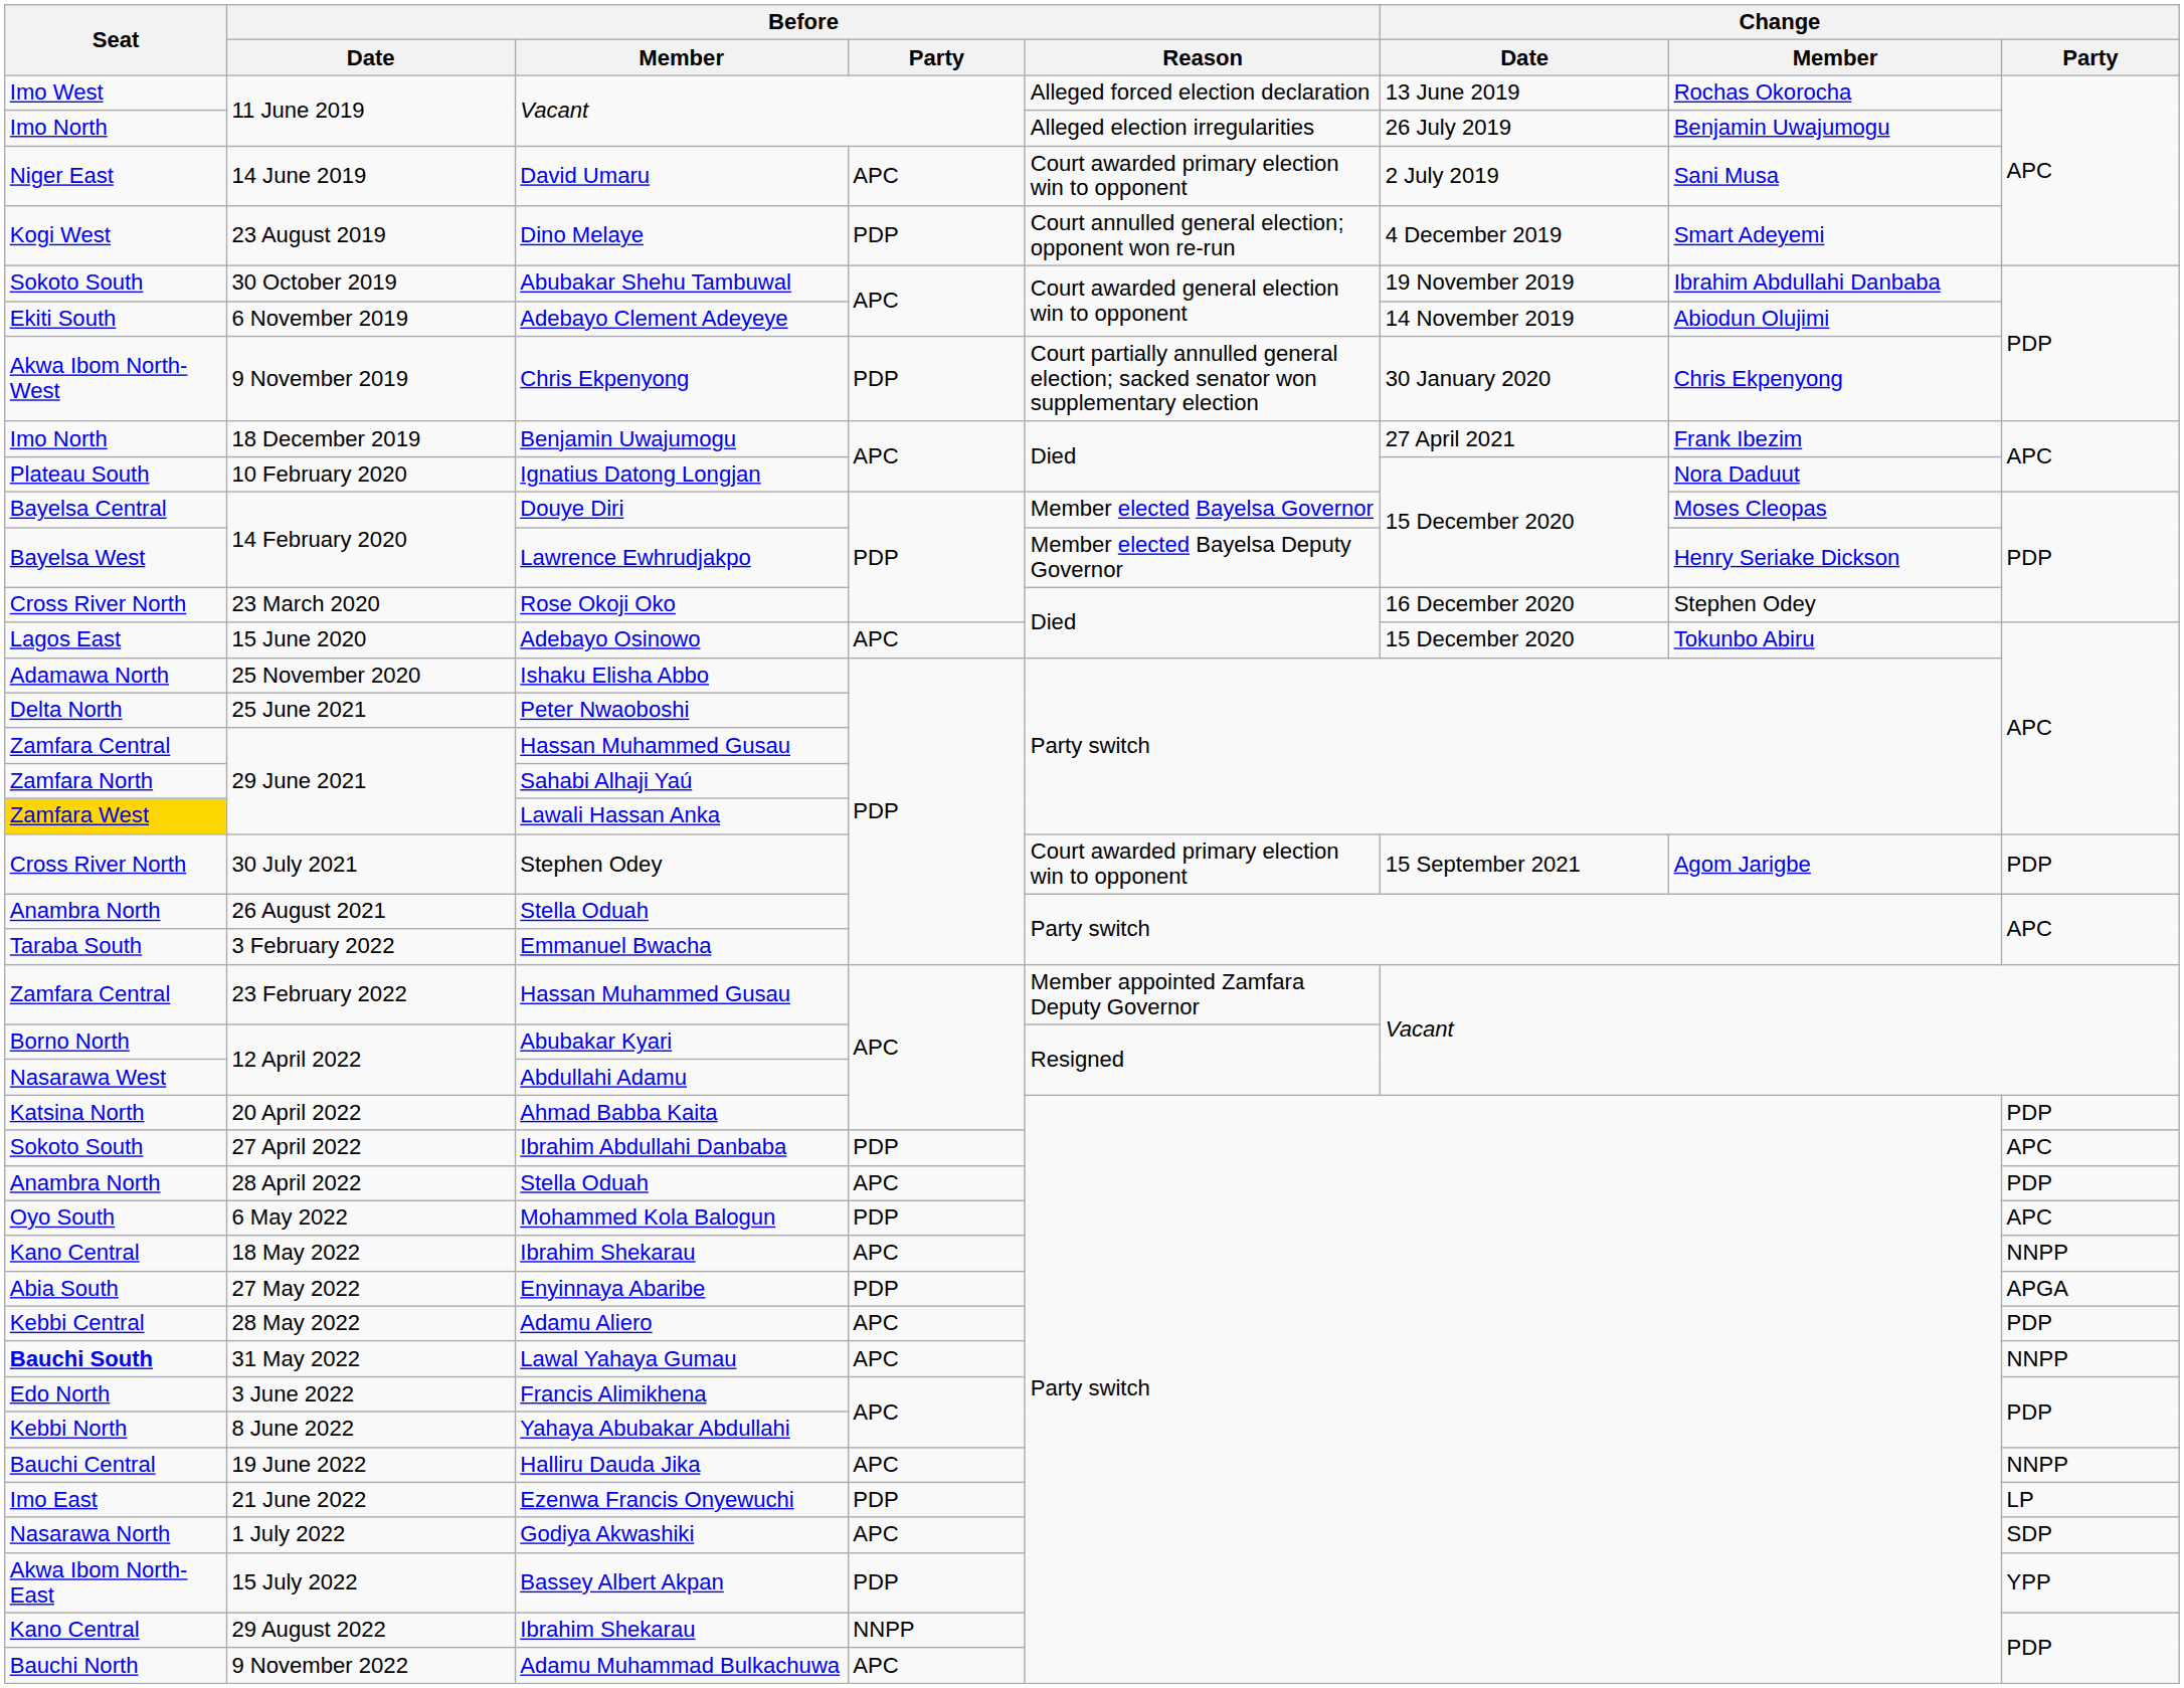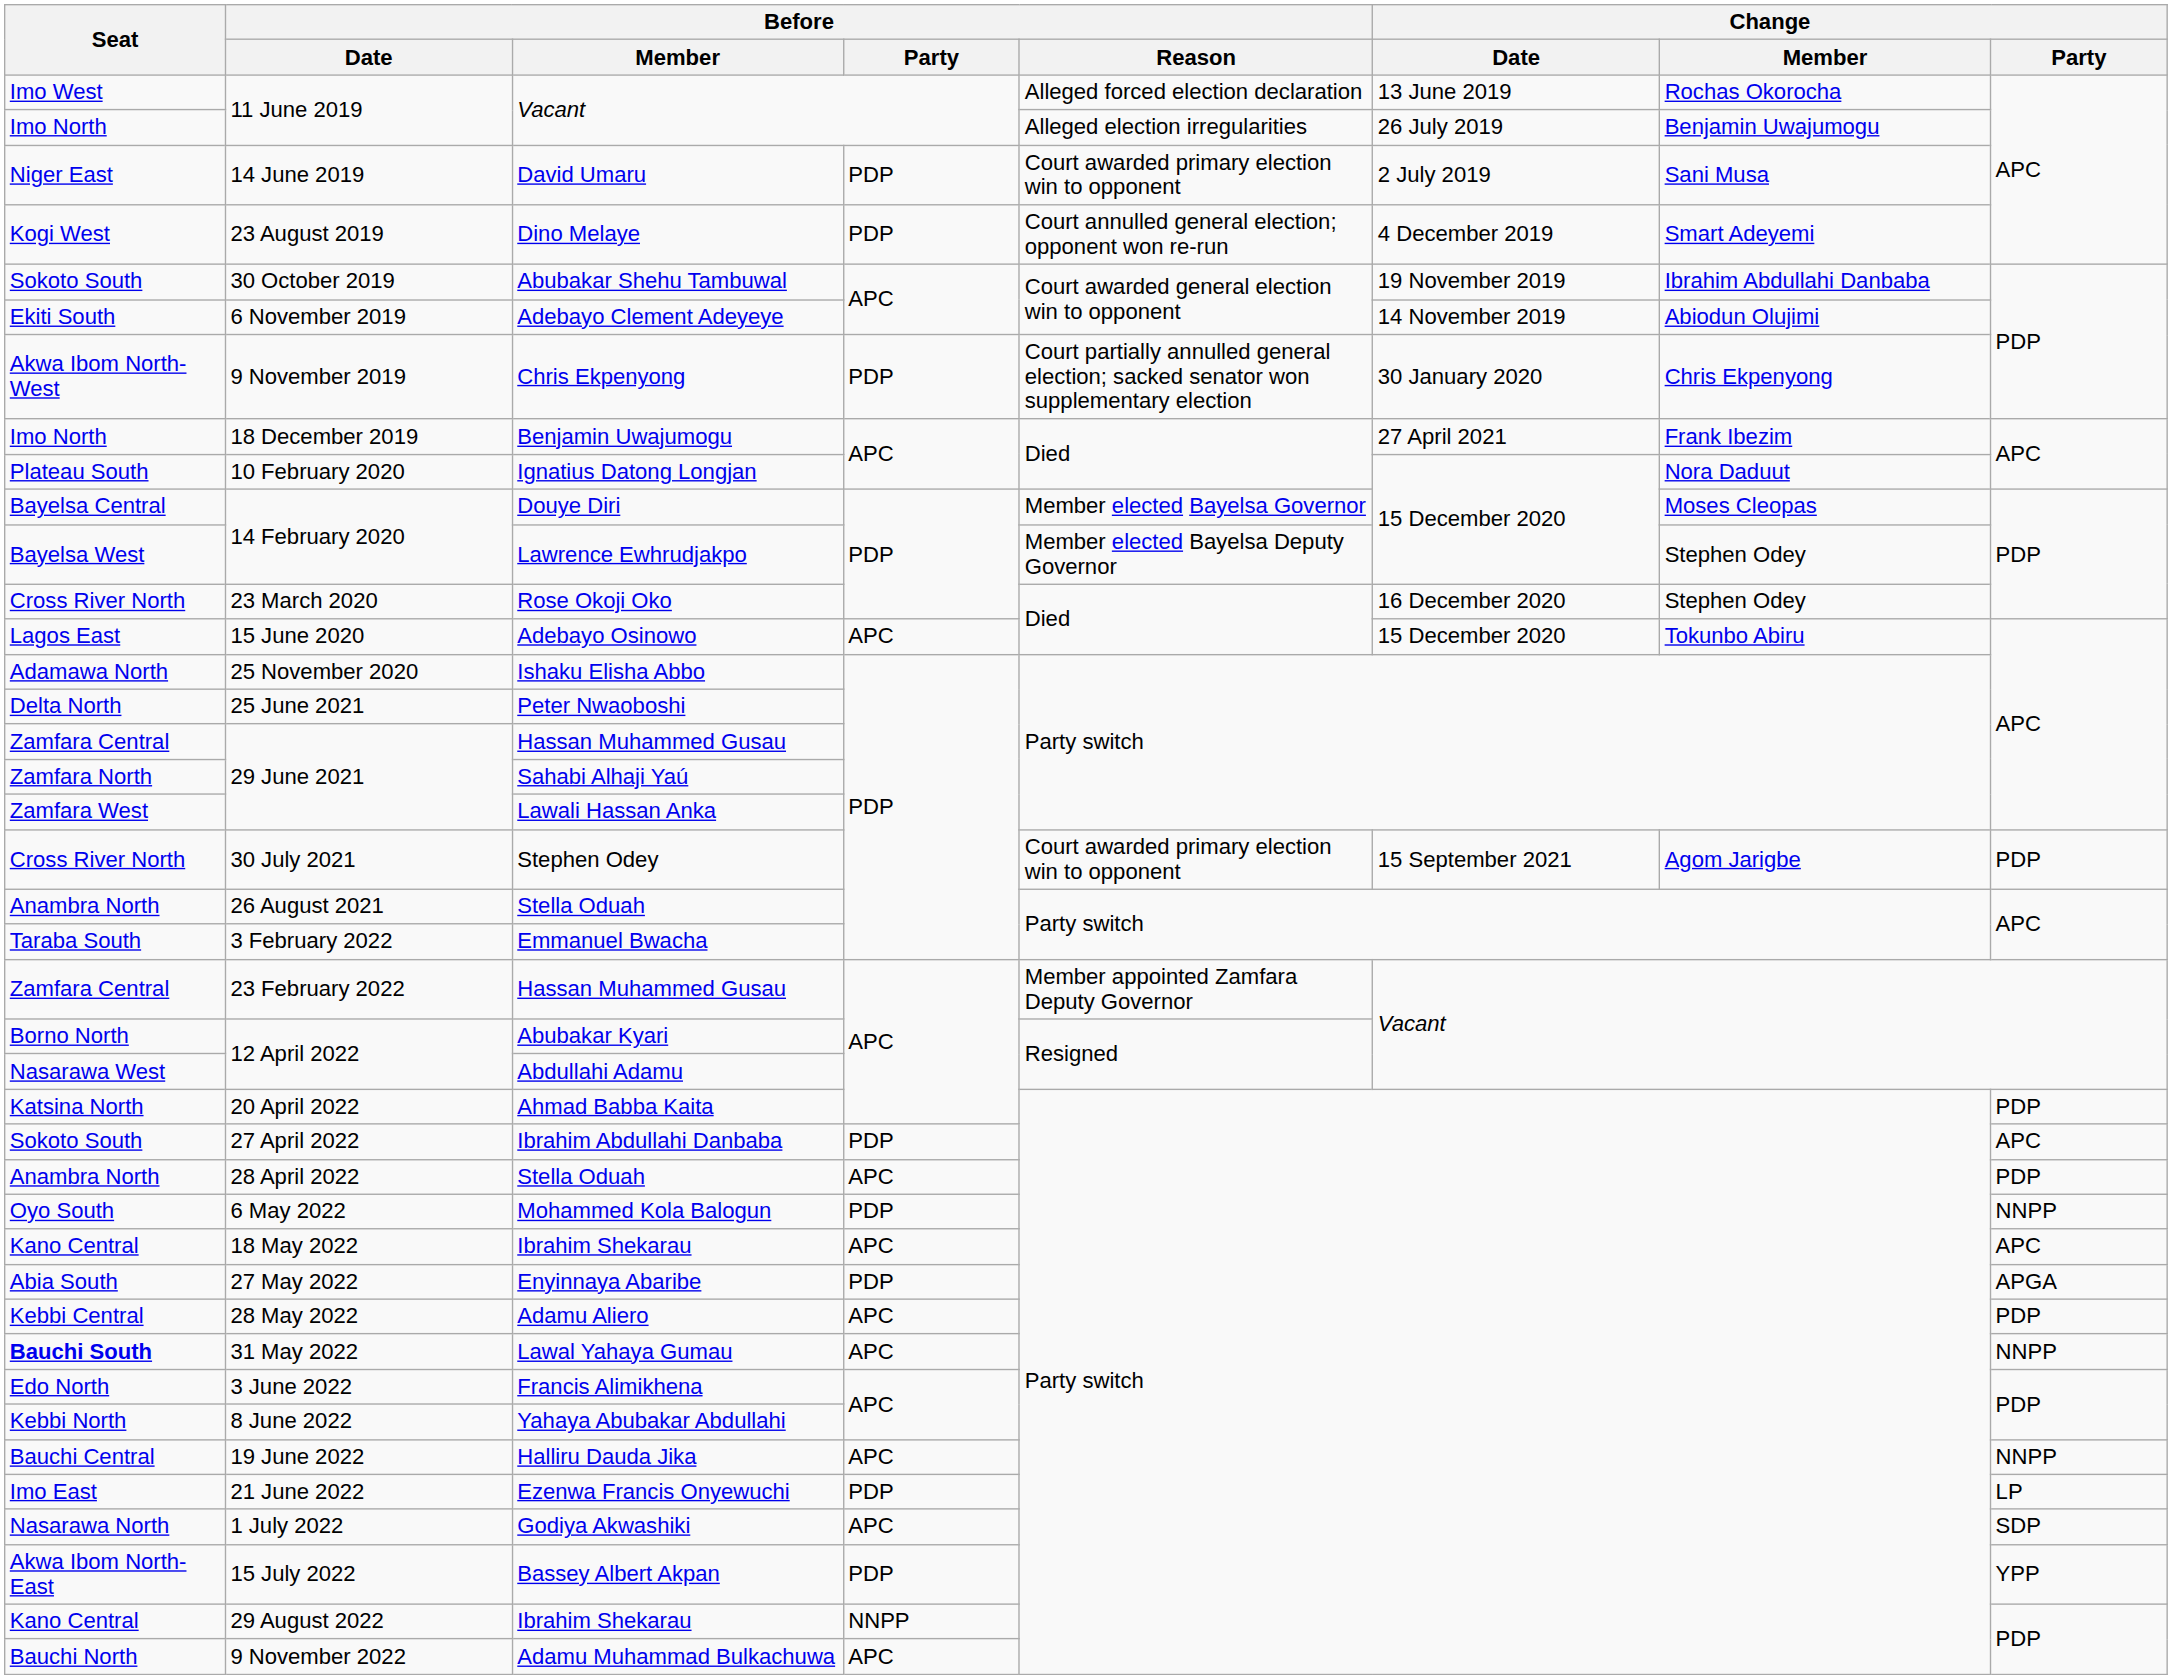David Umaru | Before / Party: APC -> PDP
Lawrence Ewhrudjakpo | Change / Member: Henry Seriake Dickson -> Stephen Odey
Lawali Hassan Anka | Seat: gold background -> no background
Mohammed Kola Balogun | Change / Party: APC -> NNPP
18 May 2022 / Ibrahim Shekarau | Change / Party: NNPP -> APC
